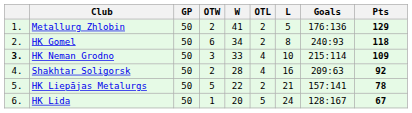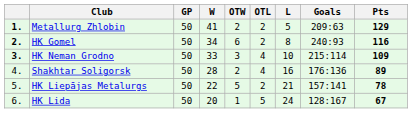columns swapped: W <-> OTW
Metallurg Zhlobin | column 1: normal -> bold
Metallurg Zhlobin | Goals: 176:136 -> 209:63
HK Gomel | column 1: normal -> bold
HK Gomel | Pts: 118 -> 116
Shakhtar Soligorsk | Goals: 209:63 -> 176:136
Shakhtar Soligorsk | Pts: 92 -> 89
